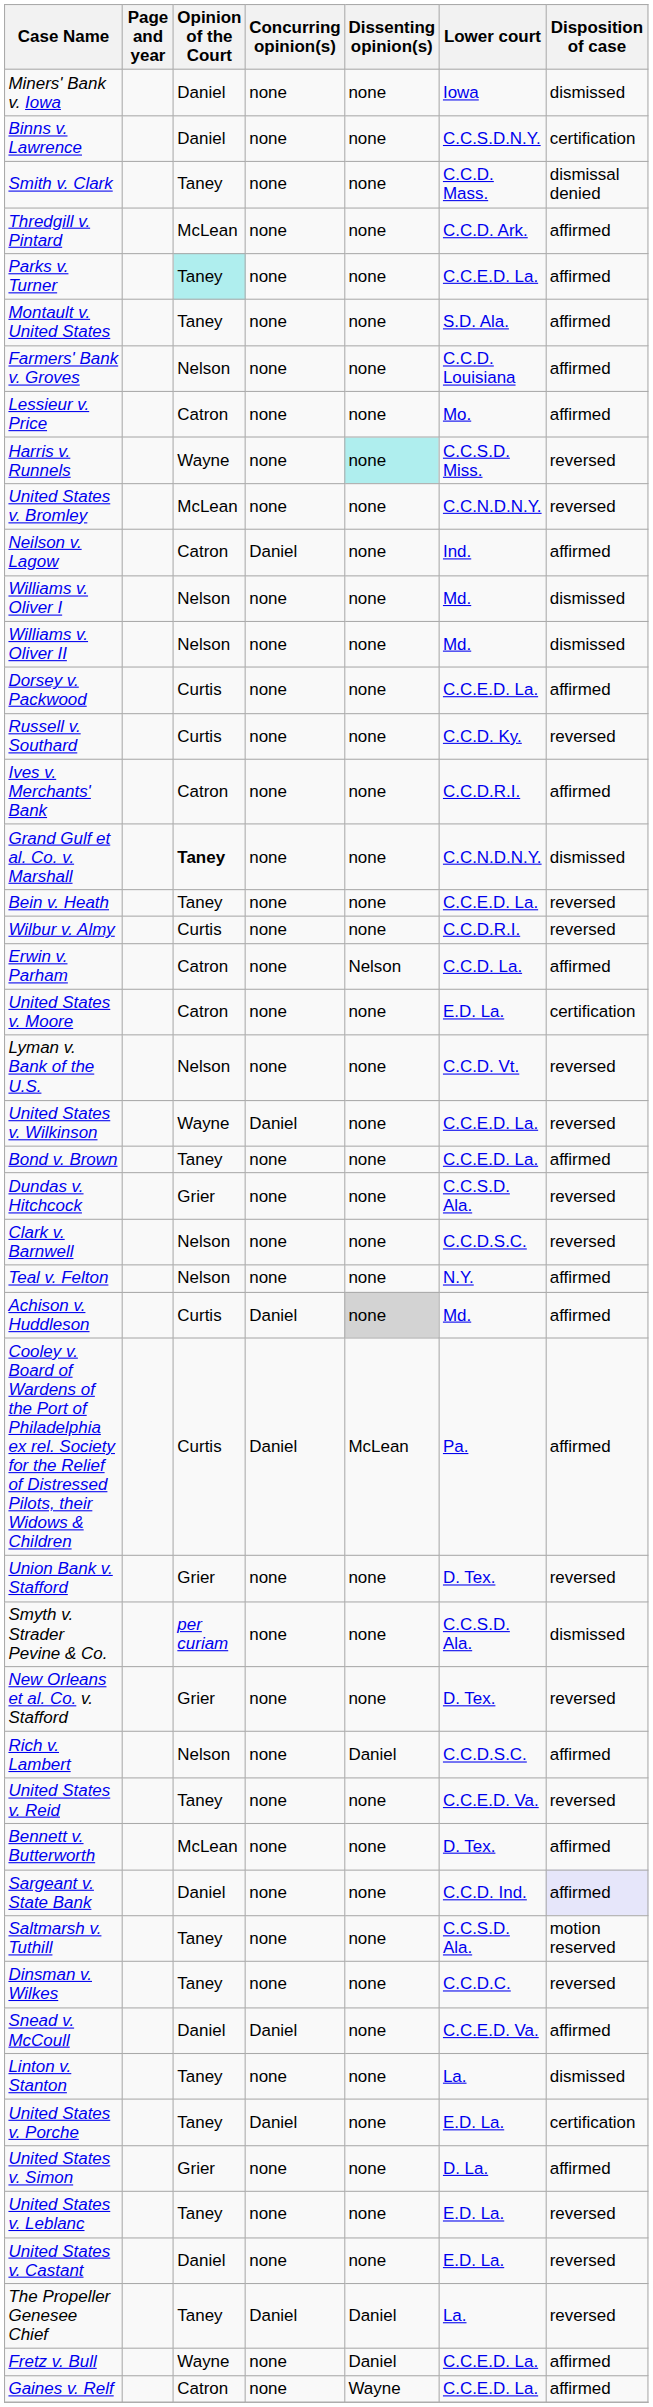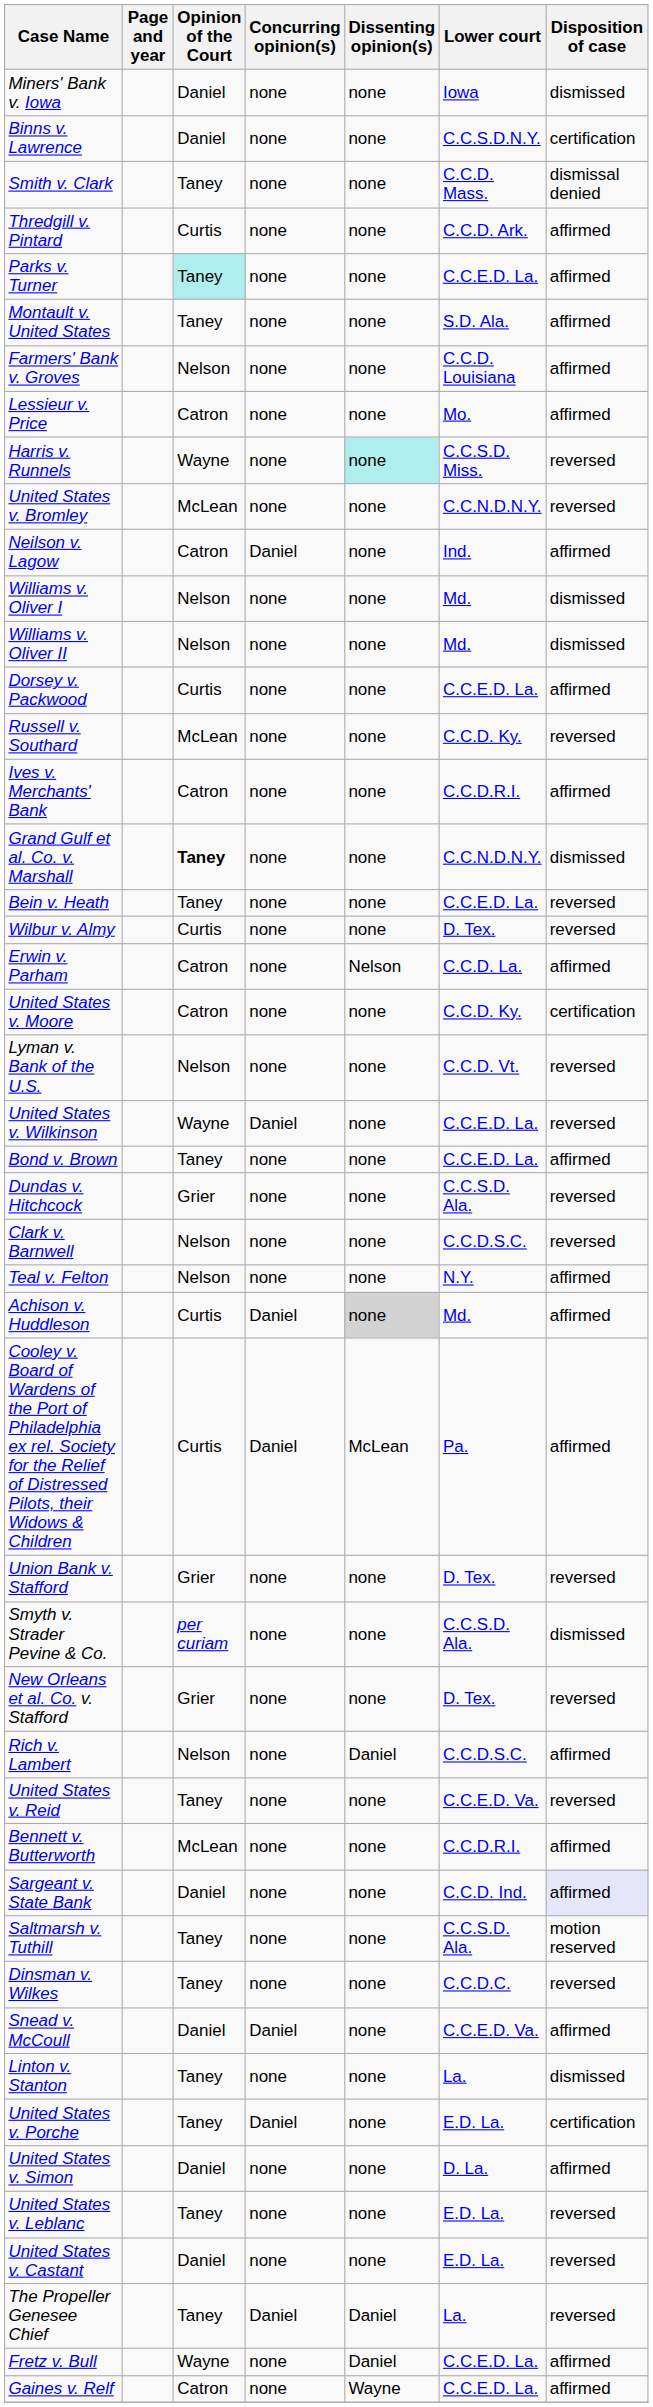Thredgill v. Pintard | Opinion of the Court: McLean -> Curtis
Russell v. Southard | Opinion of the Court: Curtis -> McLean
Wilbur v. Almy | Lower court: C.C.D.R.I. -> D. Tex.
United States v. Moore | Lower court: E.D. La. -> C.C.D. Ky.
Bennett v. Butterworth | Lower court: D. Tex. -> C.C.D.R.I.
United States v. Simon | Opinion of the Court: Grier -> Daniel
